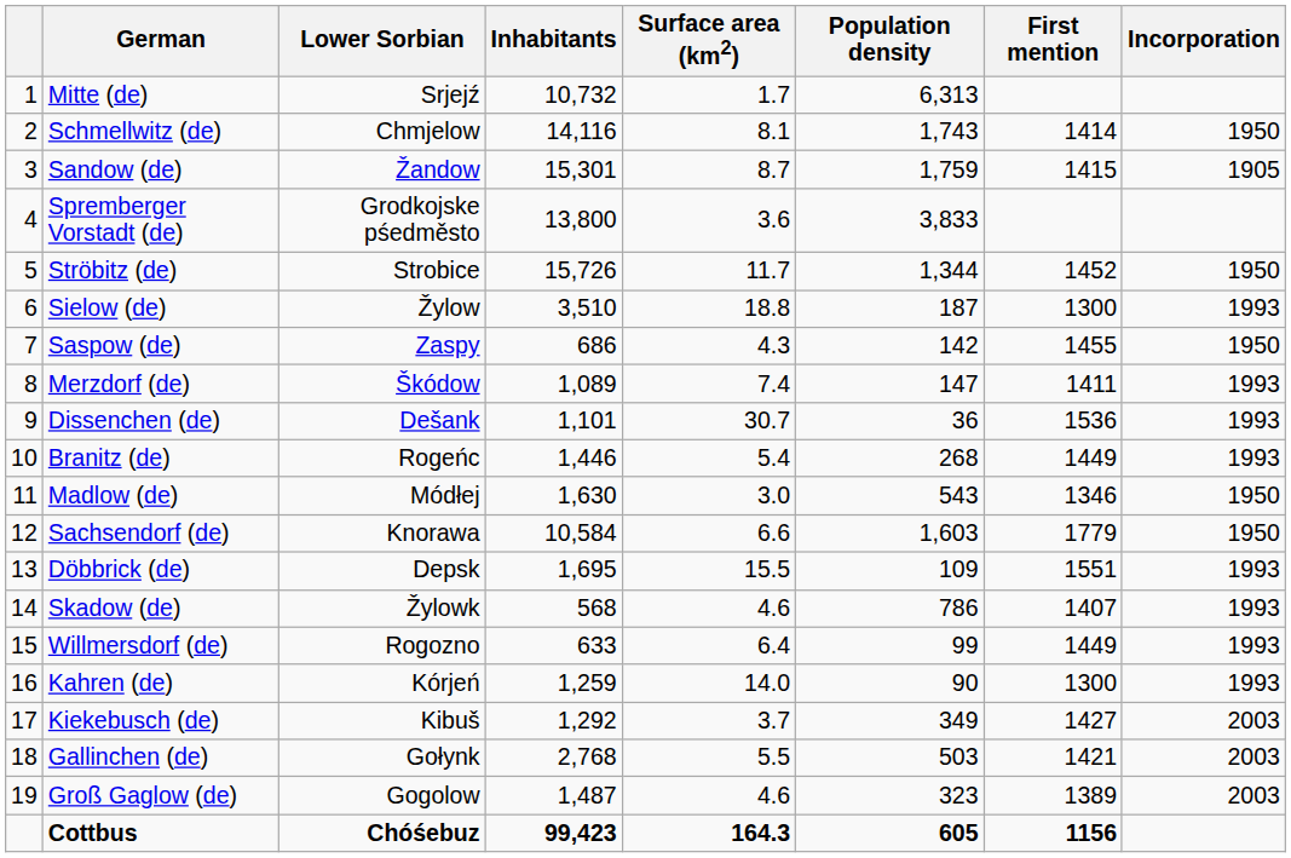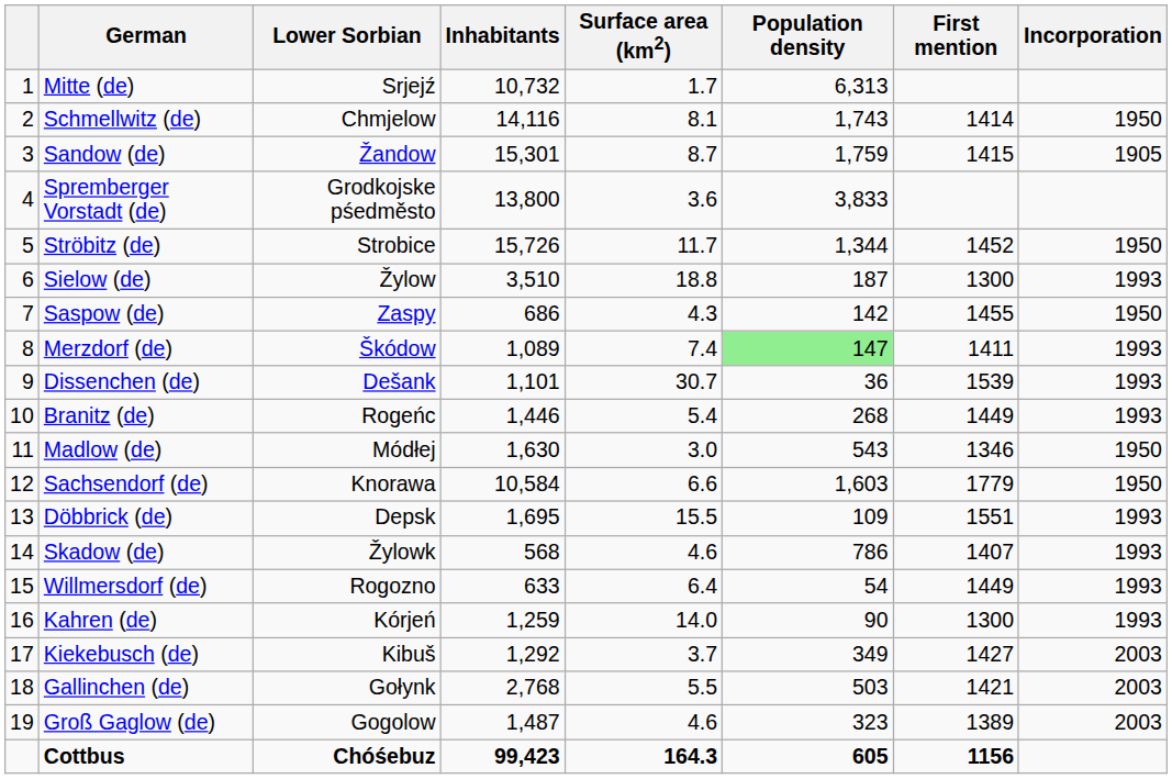Merzdorf (de) | Population density: no background -> lightgreen background
Dissenchen (de) | First mention: 1536 -> 1539
Willmersdorf (de) | Population density: 99 -> 54
